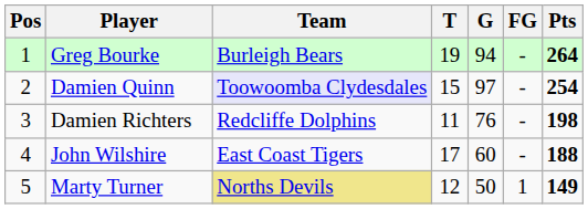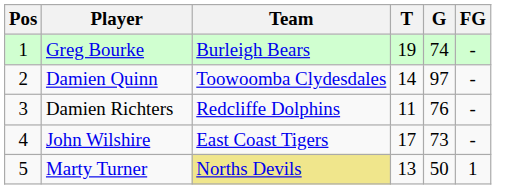- column: Pts | 264 | 254 | 198 | 188 | 149
Greg Bourke | G: 94 -> 74
Damien Quinn | Team: lavender background -> no background
Damien Quinn | T: 15 -> 14
John Wilshire | G: 60 -> 73
Marty Turner | T: 12 -> 13
